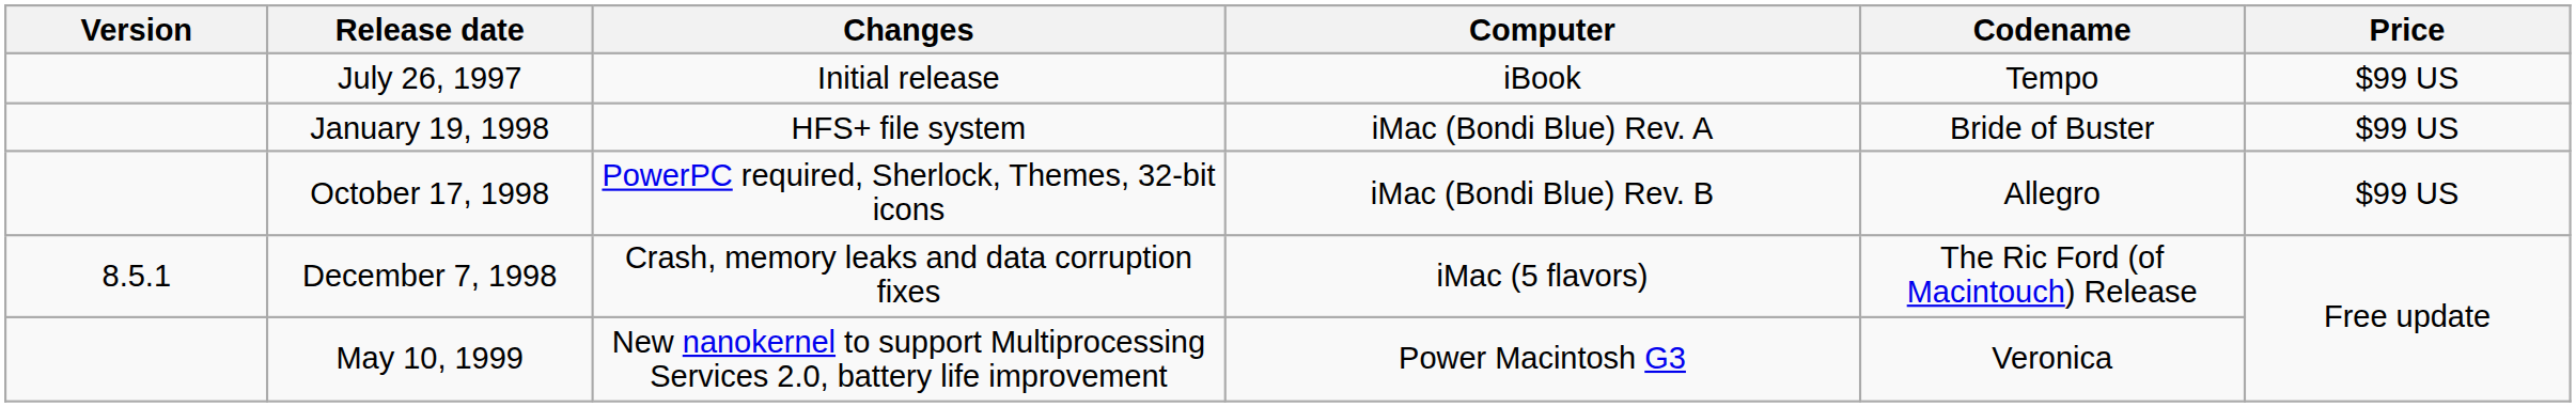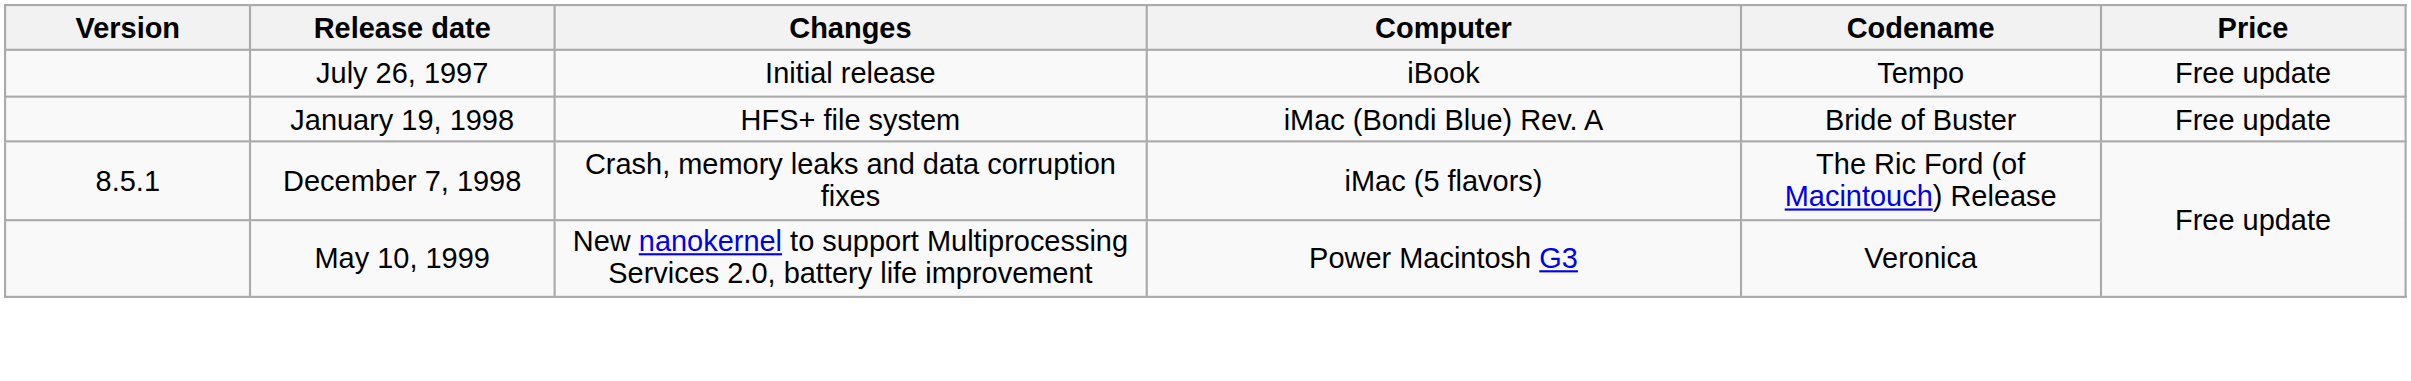July 26, 1997 | Price: $99 US -> Free update
January 19, 1998 | Price: $99 US -> Free update
- row: October 17, 1998 | PowerPC required, Sherlock, Themes, 32-bit icons | iMac (Bondi Blue) Rev. B | Allegro | $99 US
